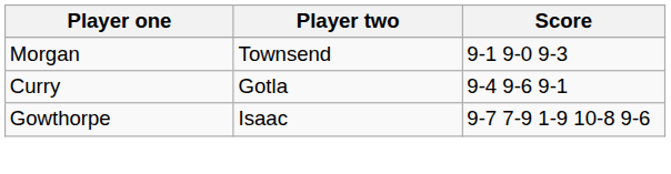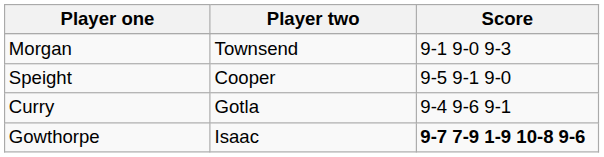+ row: Speight | Cooper | 9-5 9-1 9-0
Gowthorpe | Score: normal -> bold
